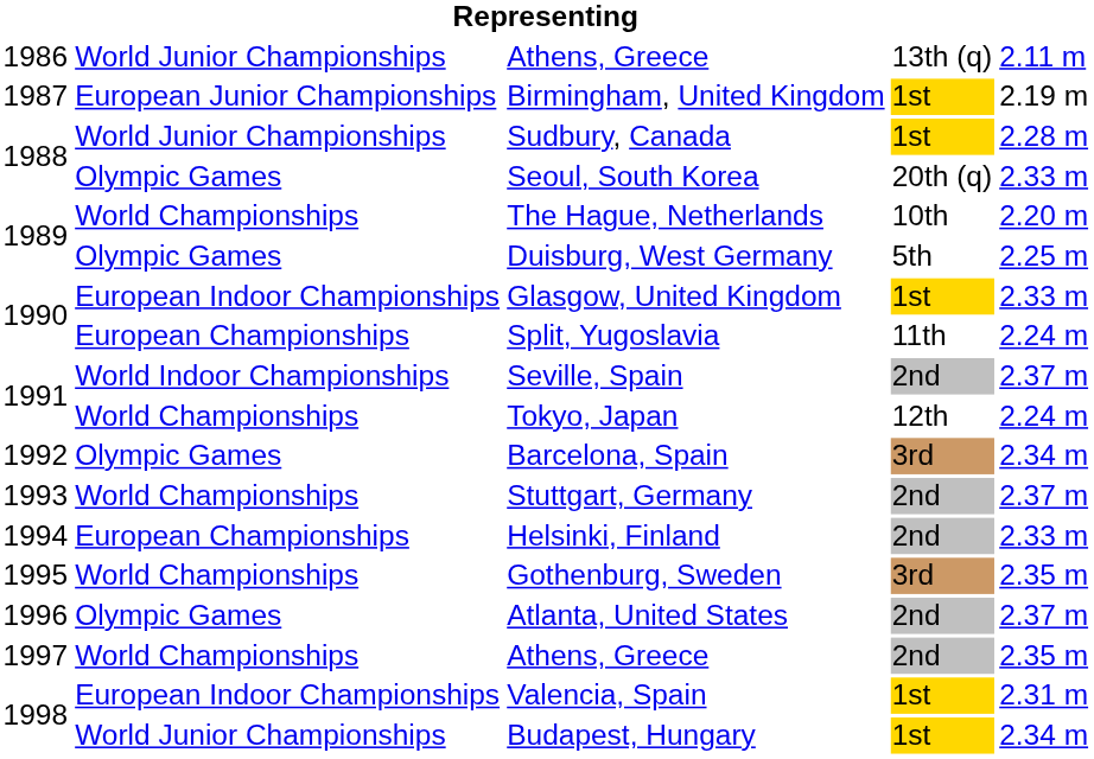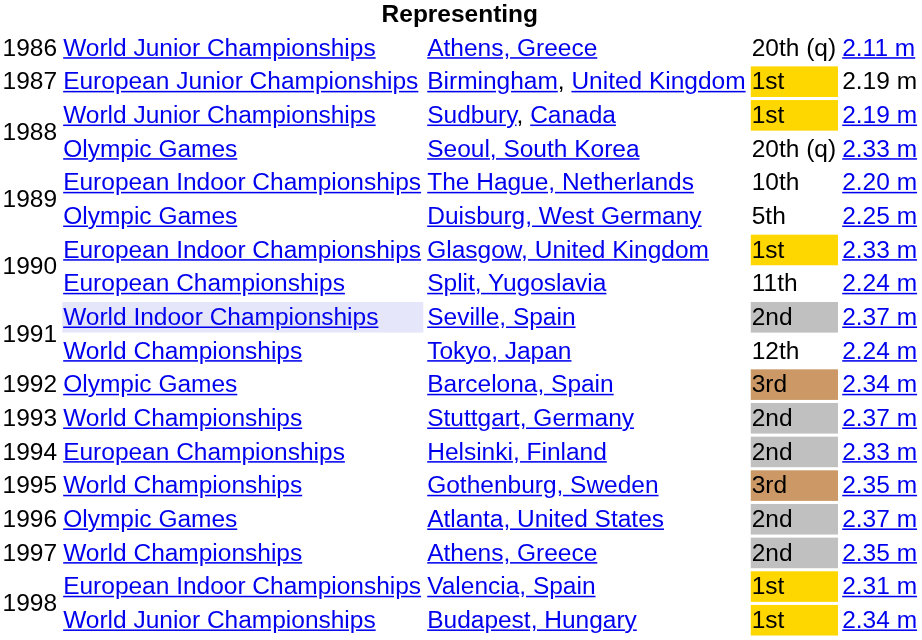1986 / Athens, Greece | column 4: 13th (q) -> 20th (q)
Sudbury, Canada | column 5: 2.28 m -> 2.19 m
The Hague, Netherlands | column 2: World Championships -> European Indoor Championships
Seville, Spain | column 2: no background -> lavender background
